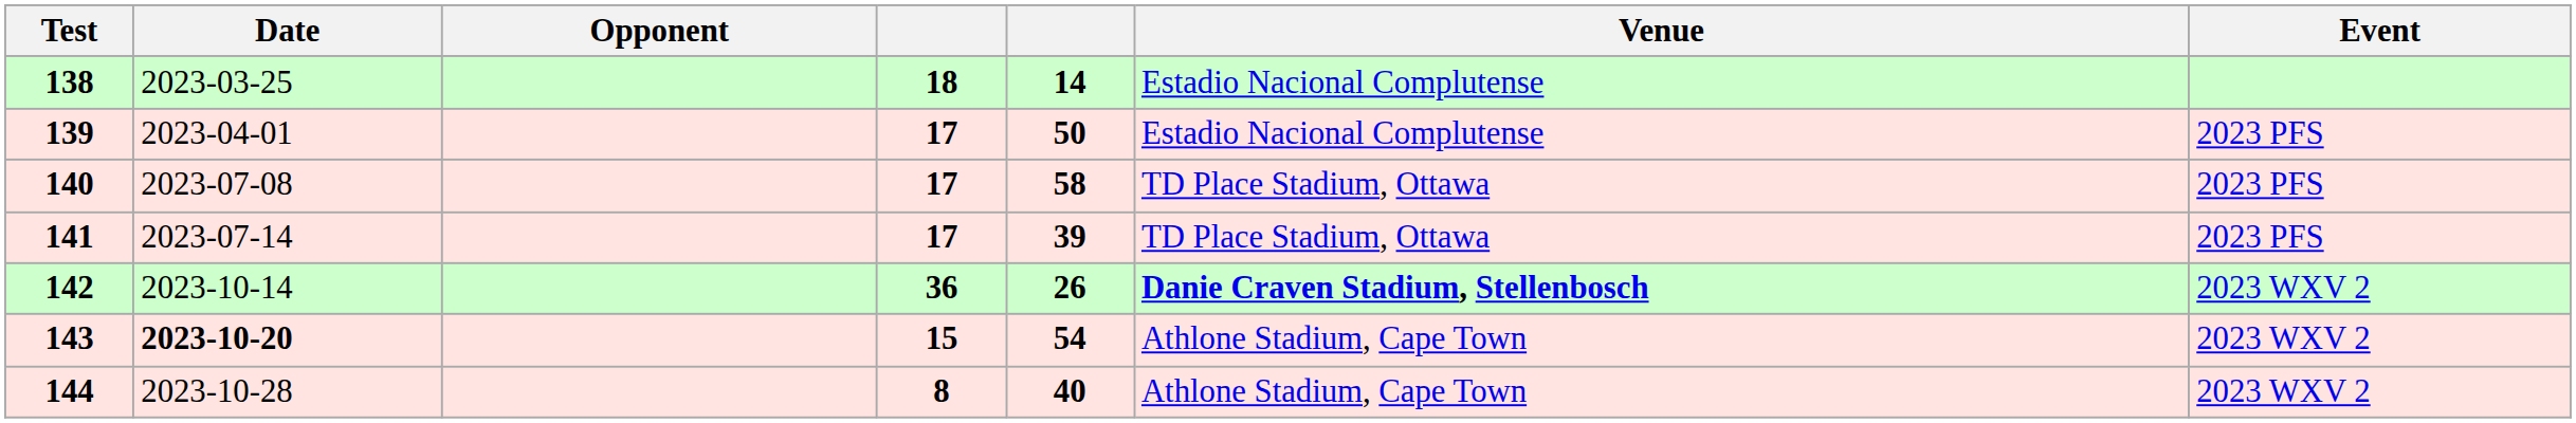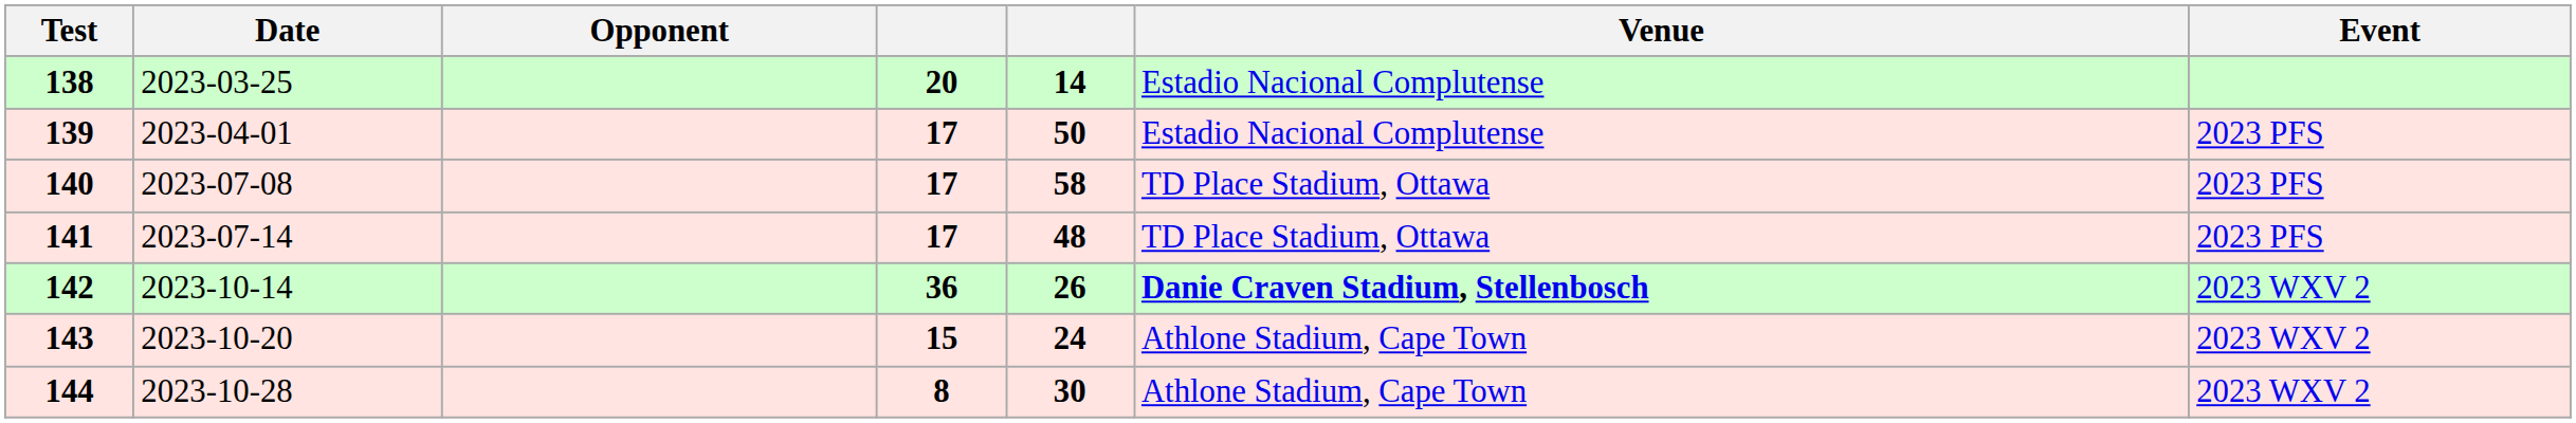138 | column 4: 18 -> 20
141 | column 5: 39 -> 48
143 | Date: bold -> normal
143 | column 5: 54 -> 24
144 | column 5: 40 -> 30
